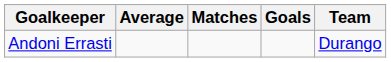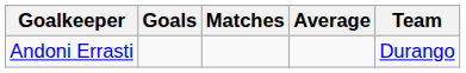columns swapped: Goals <-> Average
